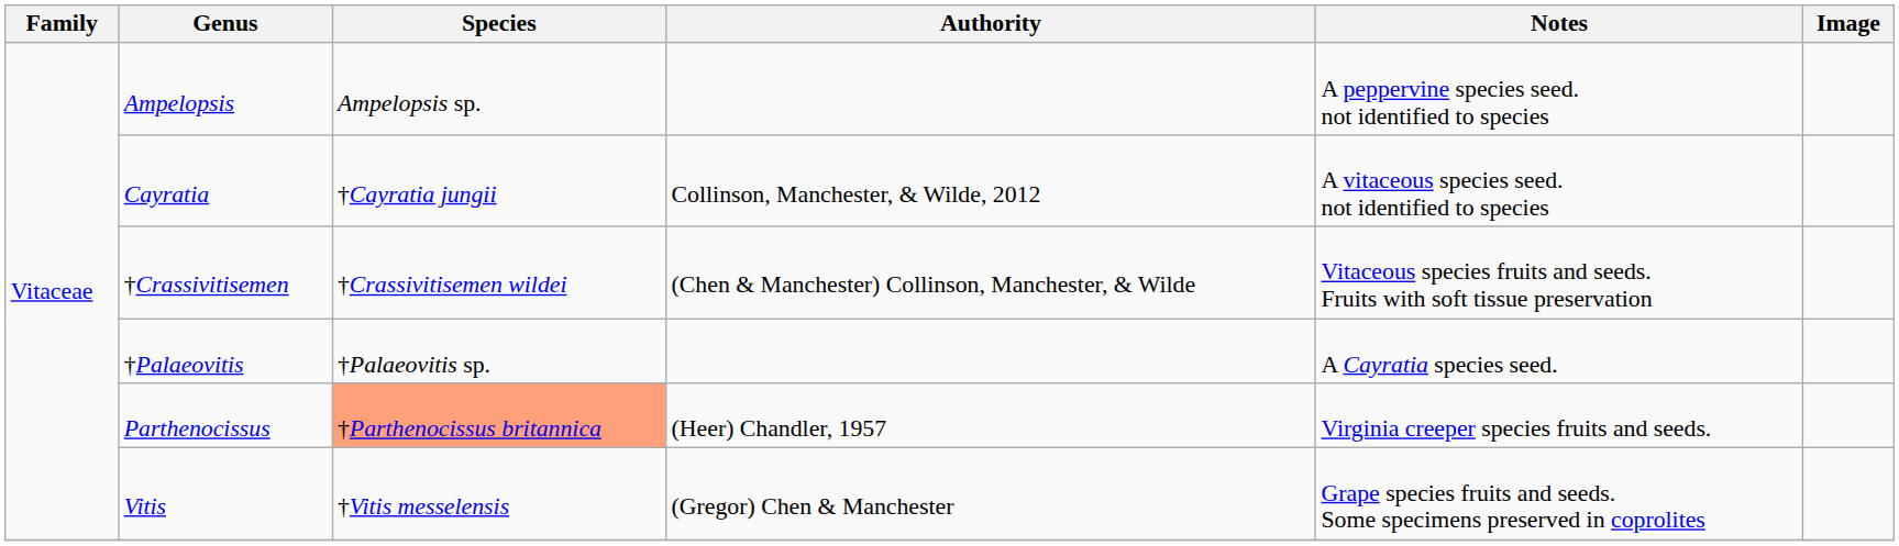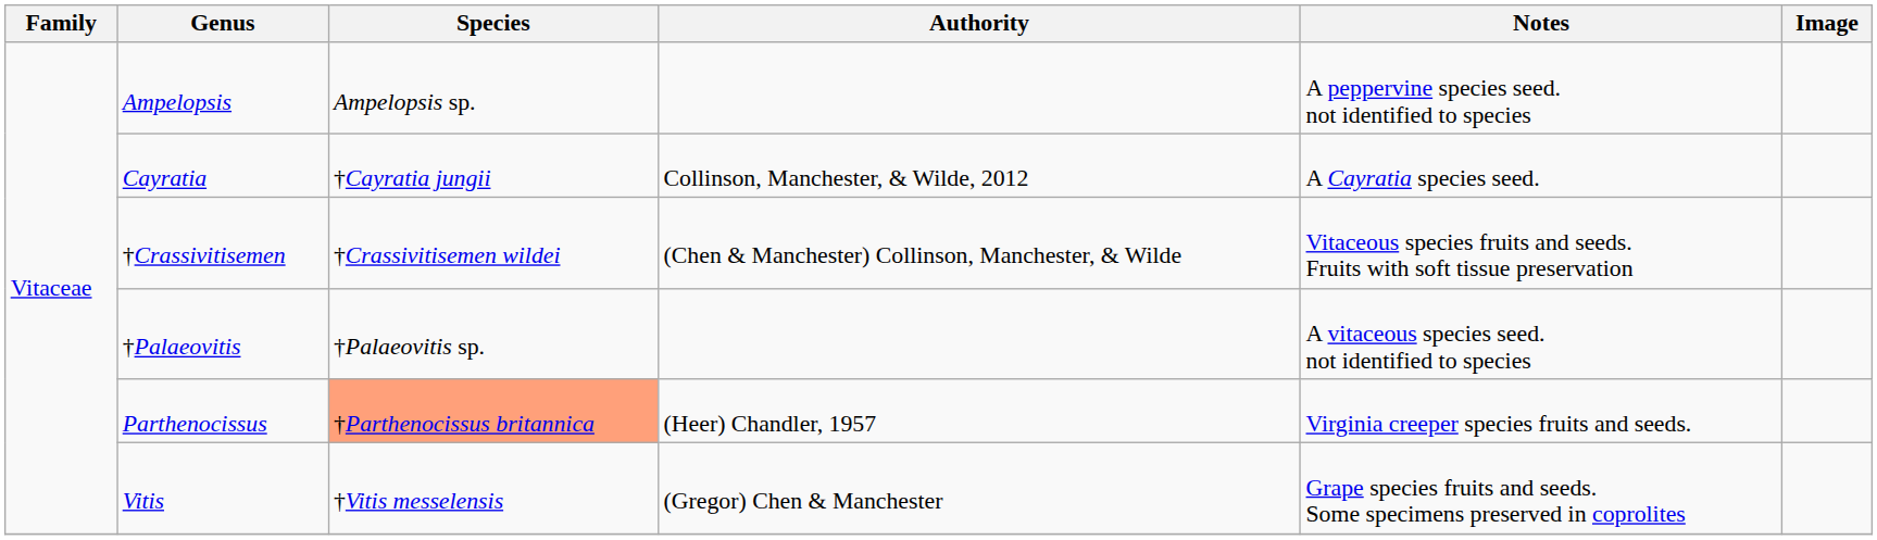Cayratia | Notes: A vitaceous species seed. not identified to species -> A Cayratia species seed.
†Palaeovitis | Notes: A Cayratia species seed. -> A vitaceous species seed. not identified to species
